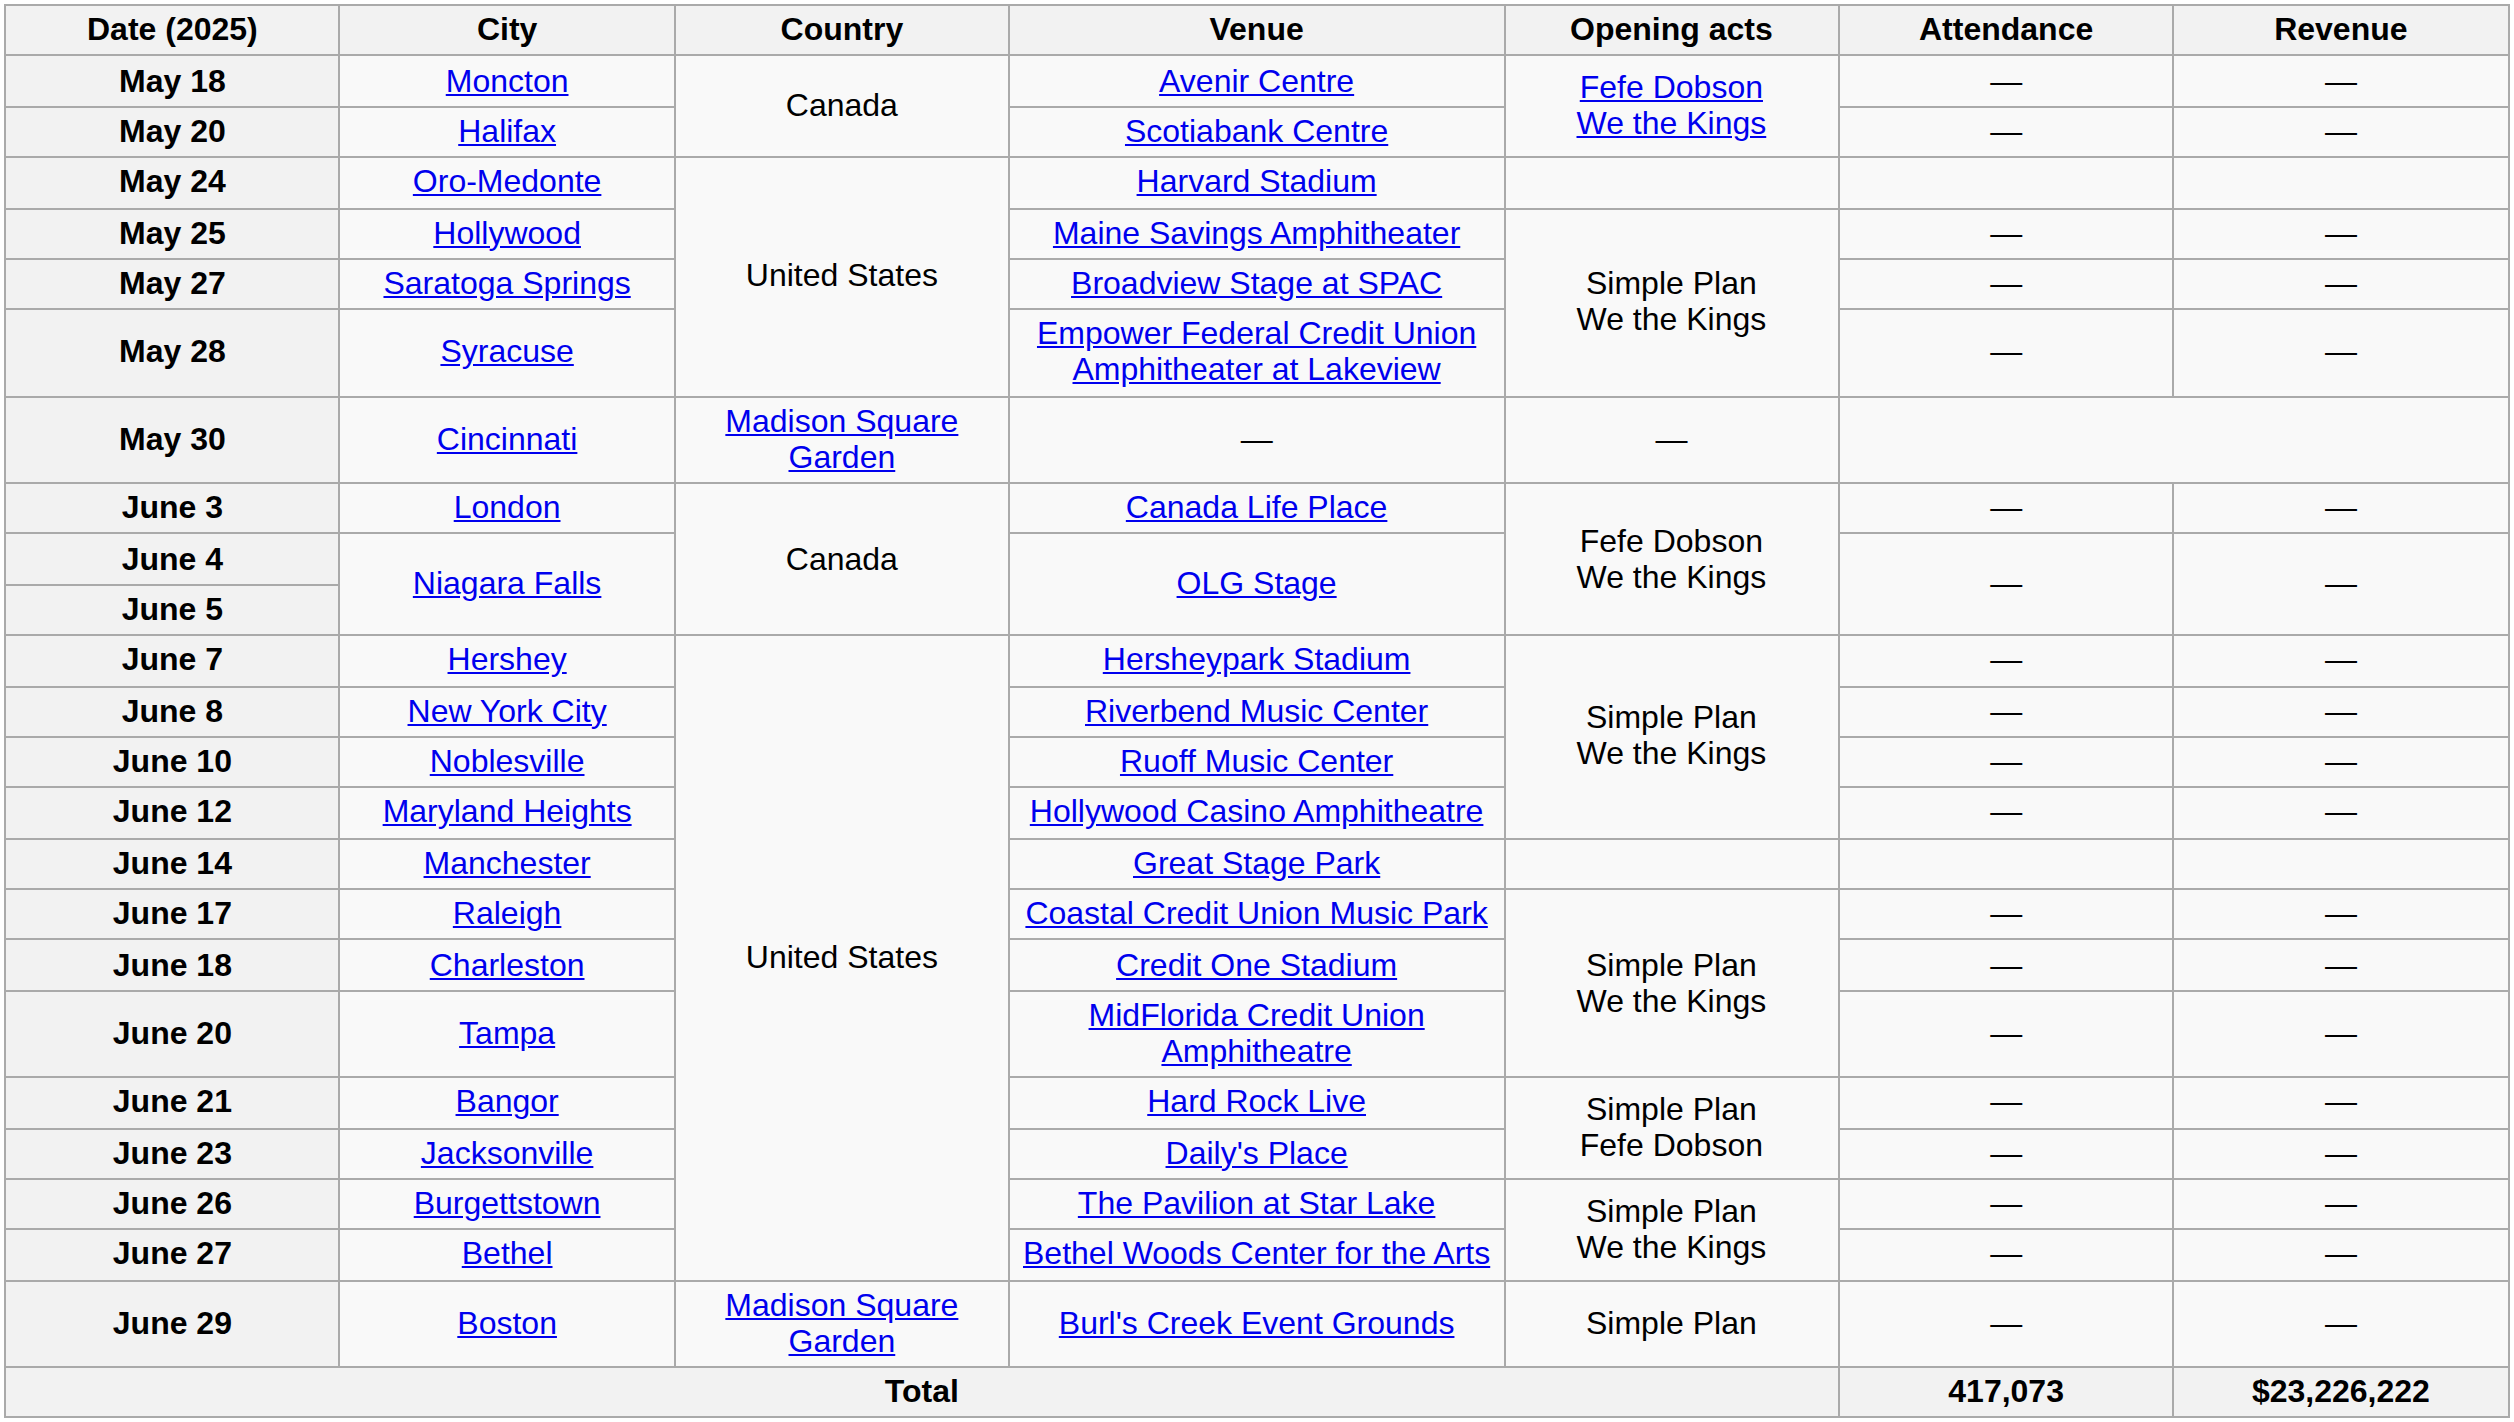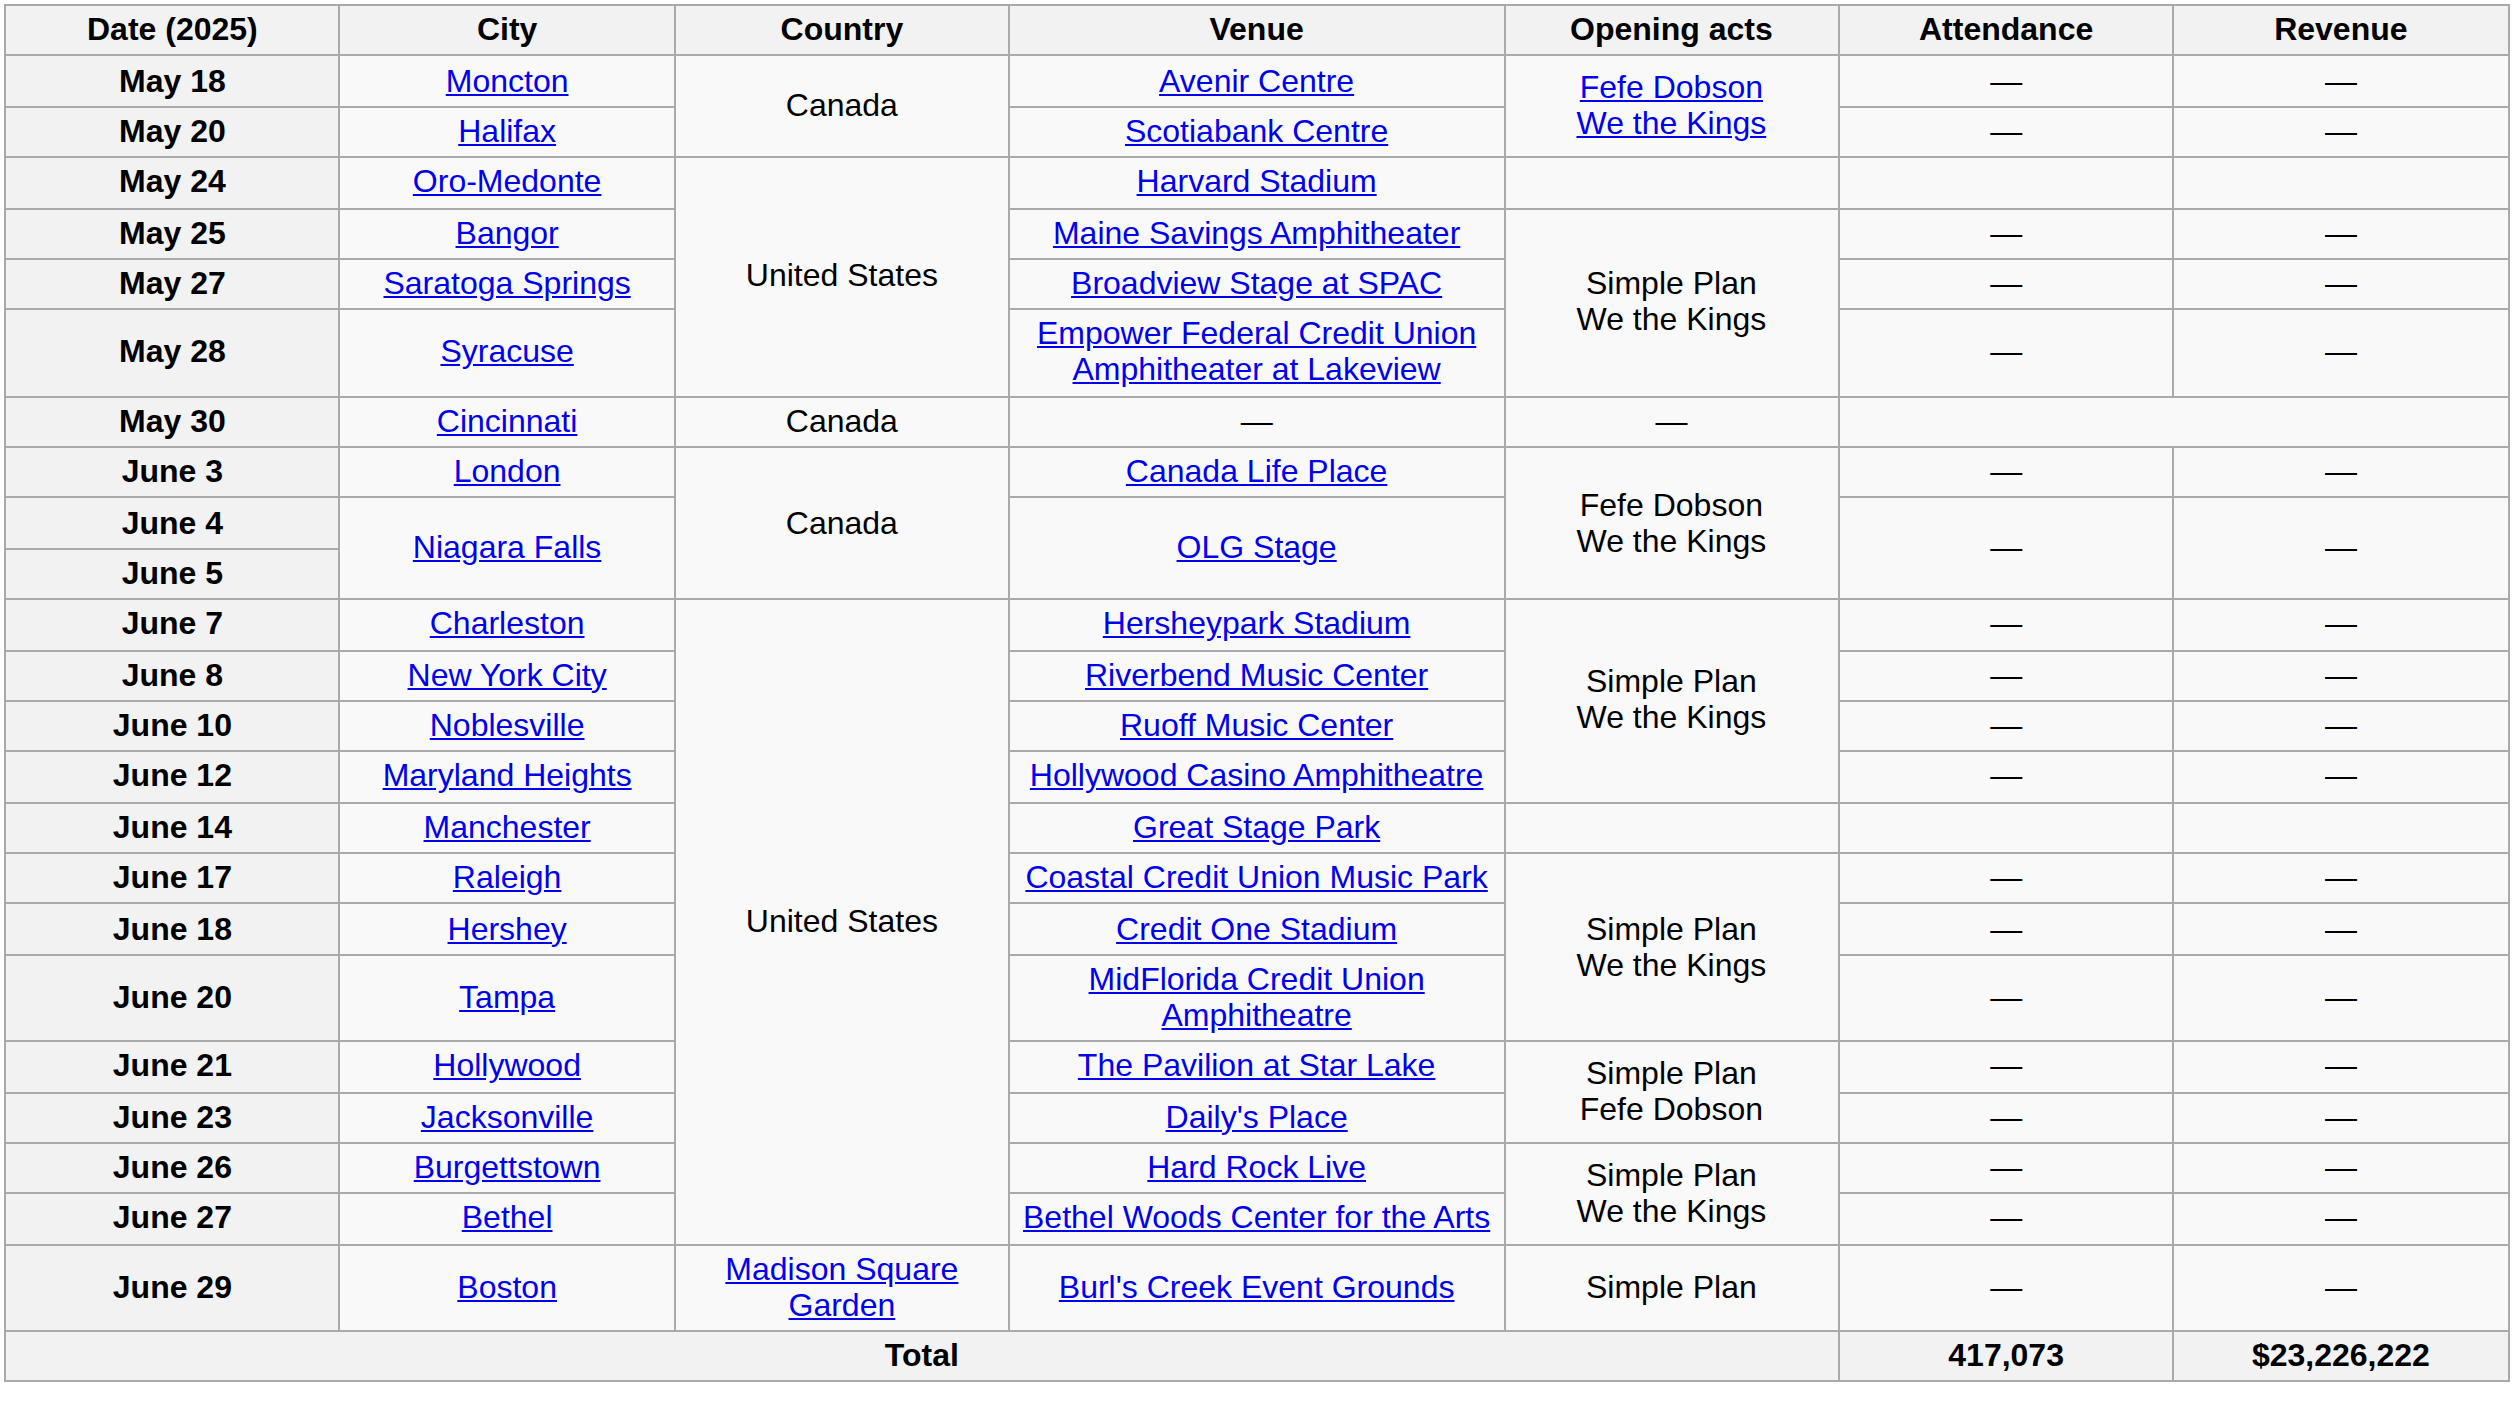May 25 | City: Hollywood -> Bangor
May 30 | Country: Madison Square Garden -> Canada
June 7 | City: Hershey -> Charleston
June 18 | City: Charleston -> Hershey
June 21 | City: Bangor -> Hollywood
June 21 | Venue: Hard Rock Live -> The Pavilion at Star Lake
June 26 | Venue: The Pavilion at Star Lake -> Hard Rock Live
